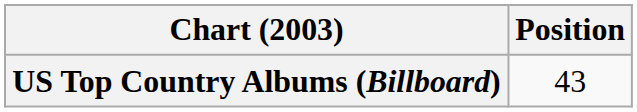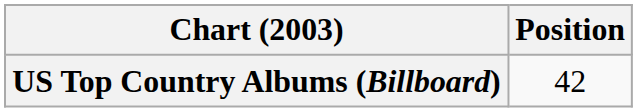US Top Country Albums (Billboard) | Position: 43 -> 42
